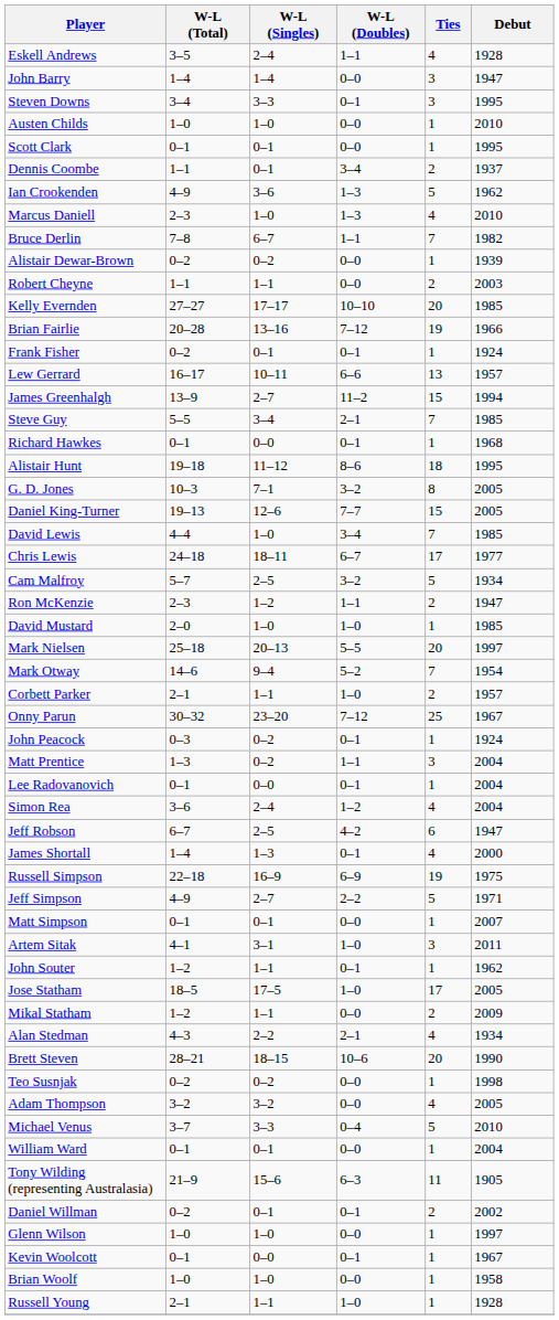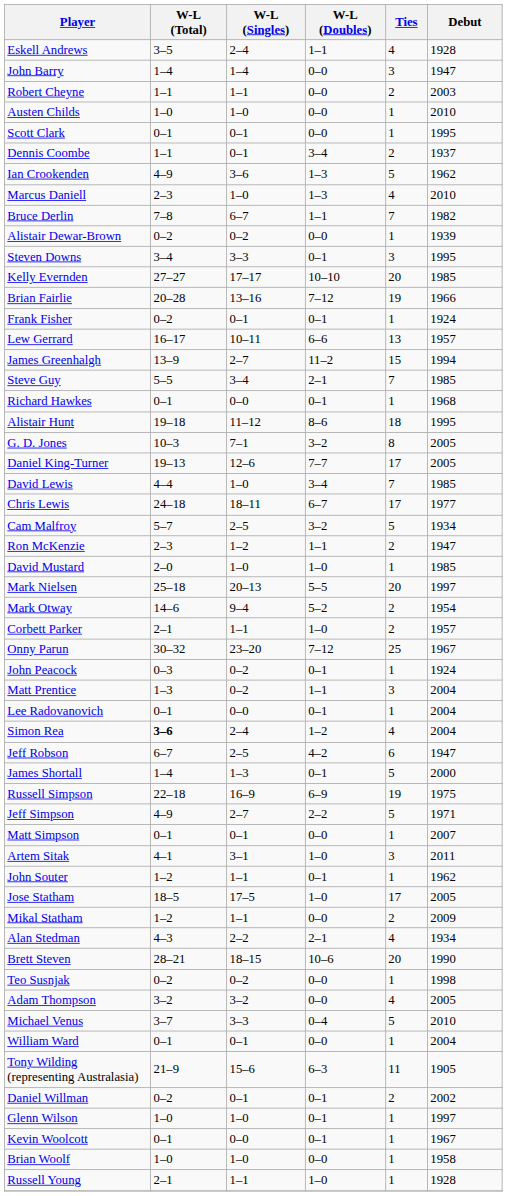rows swapped: Robert Cheyne <-> Steven Downs
Daniel King-Turner | Ties: 15 -> 17
Mark Otway | Ties: 7 -> 2
Simon Rea | W-L (Total): normal -> bold
James Shortall | Ties: 4 -> 5
Glenn Wilson | W-L (Doubles): 0–0 -> 0–1
